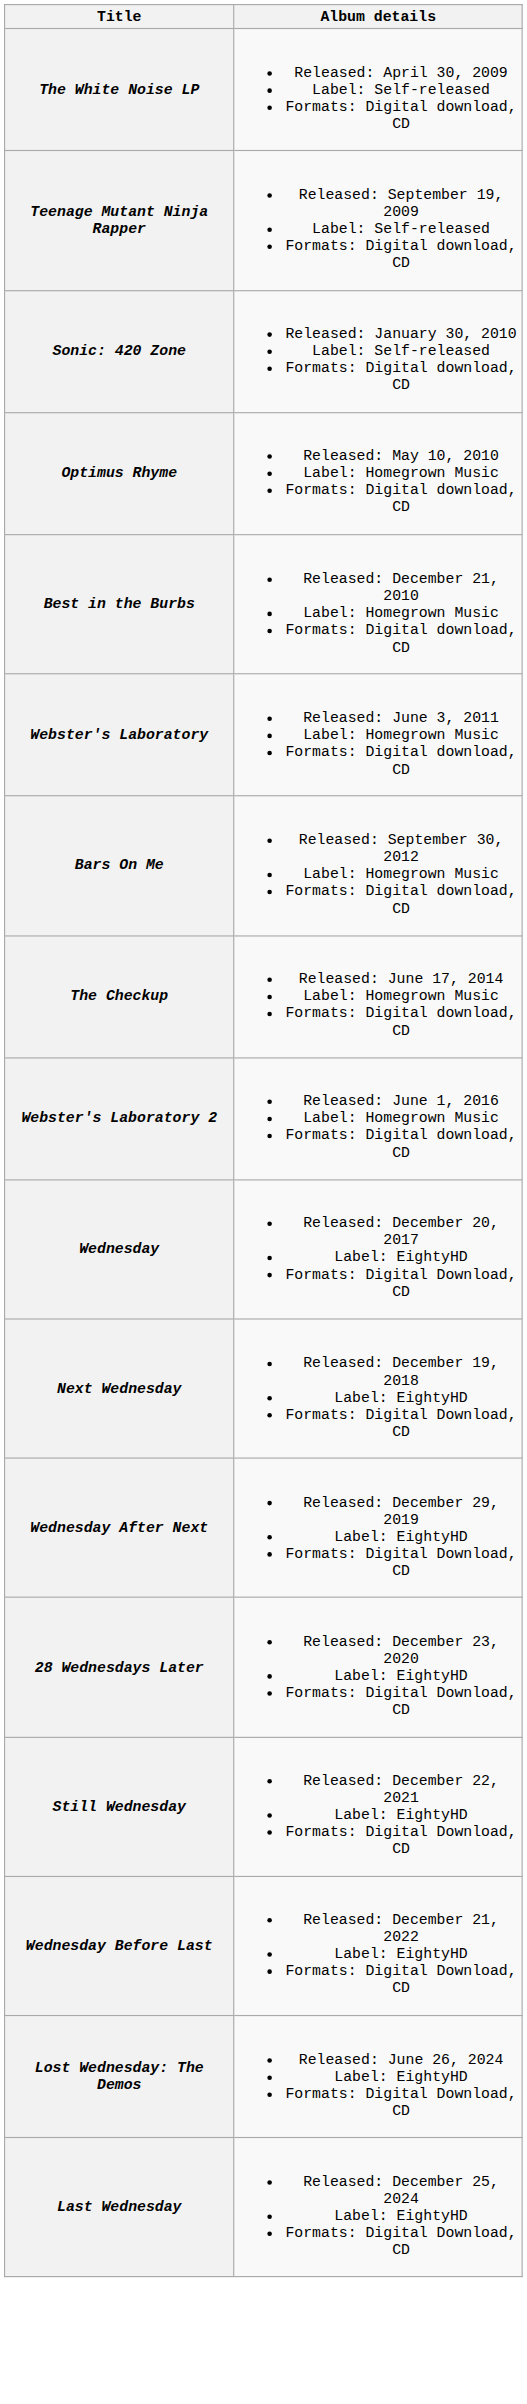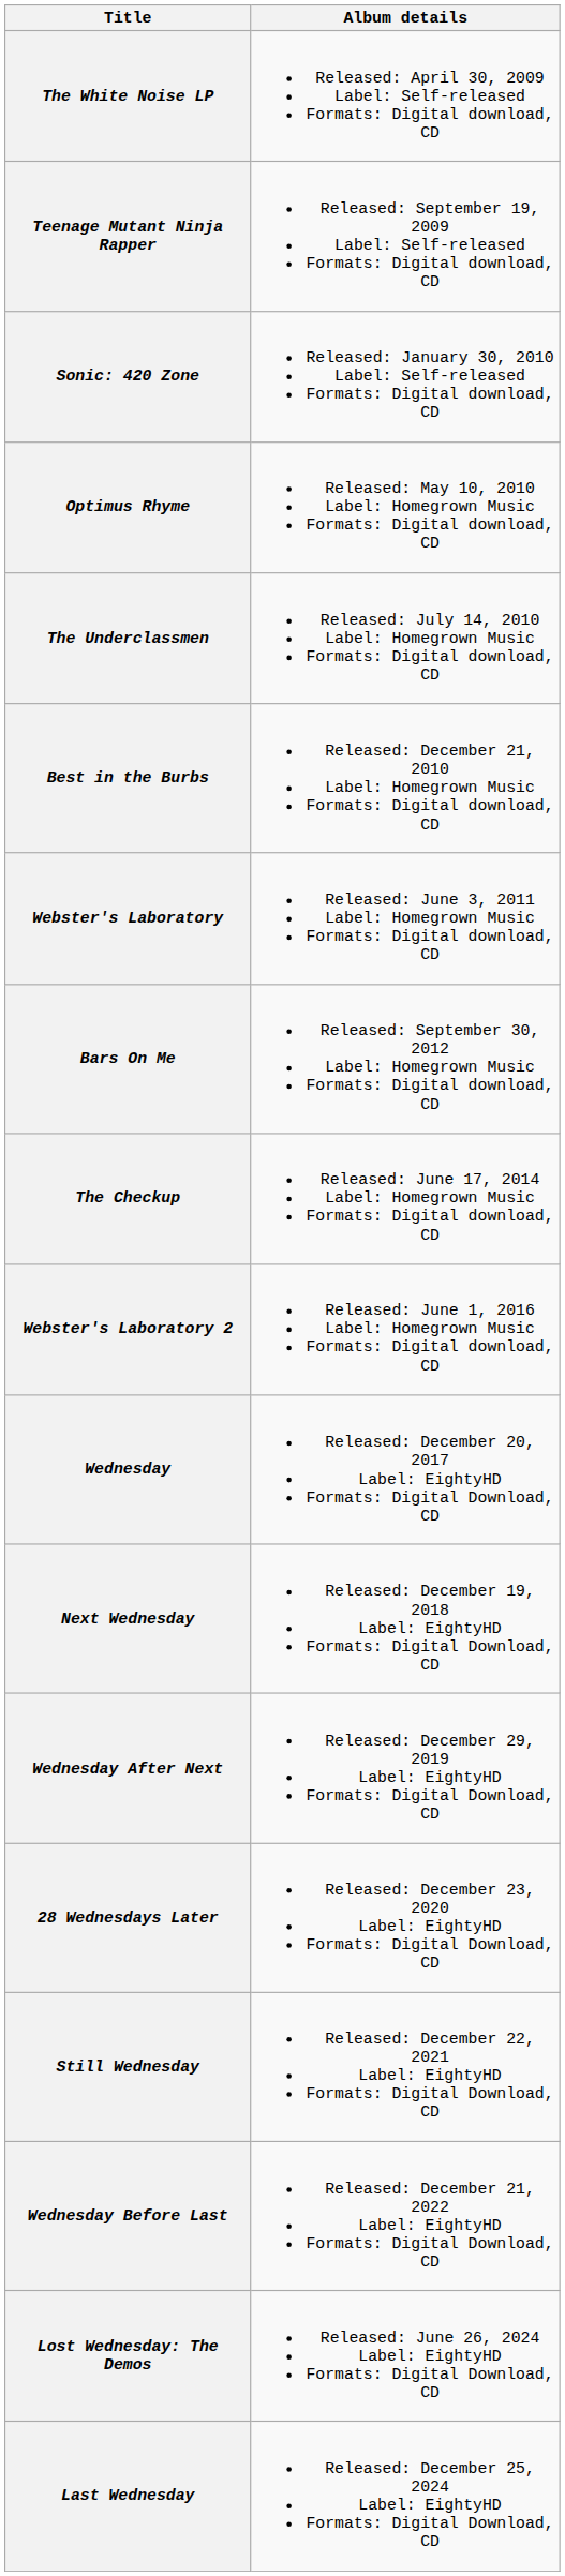+ row: The Underclassmen | Released: July 14, 2010 Label: Homegrown Music Formats: Digital download, CD
